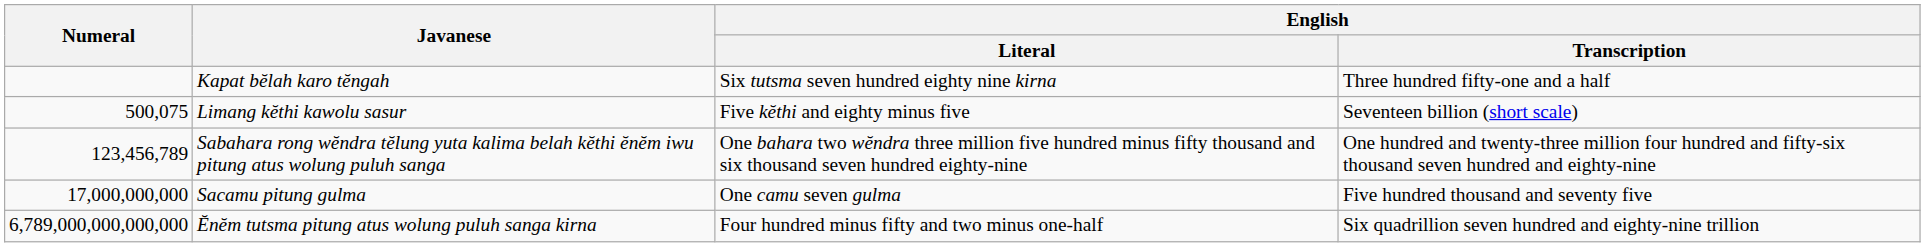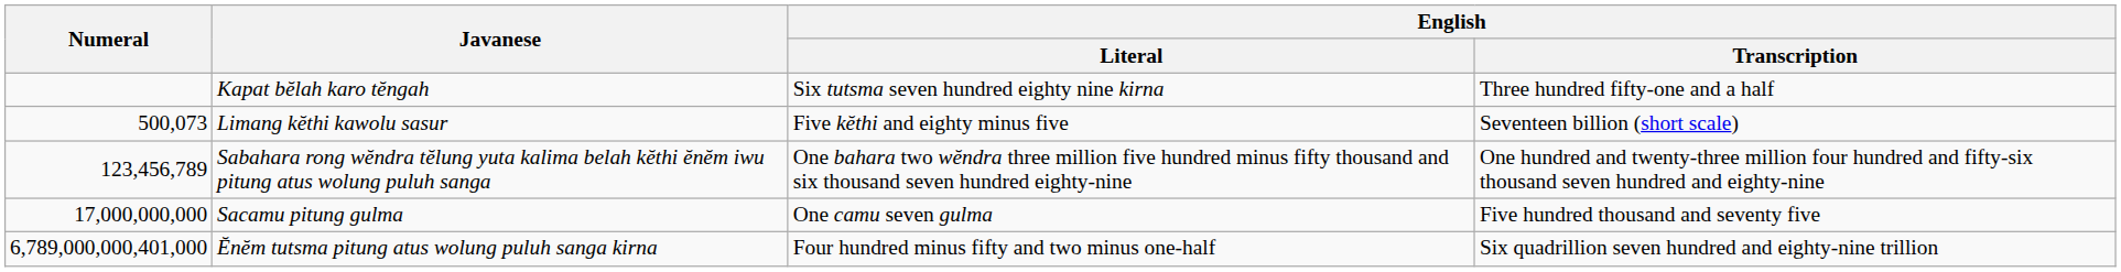Limang kĕthi kawolu sasur | Numeral: 500,075 -> 500,073
Ĕnĕm tutsma pitung atus wolung puluh sanga kirna | Numeral: 6,789,000,000,000,000 -> 6,789,000,000,401,000
